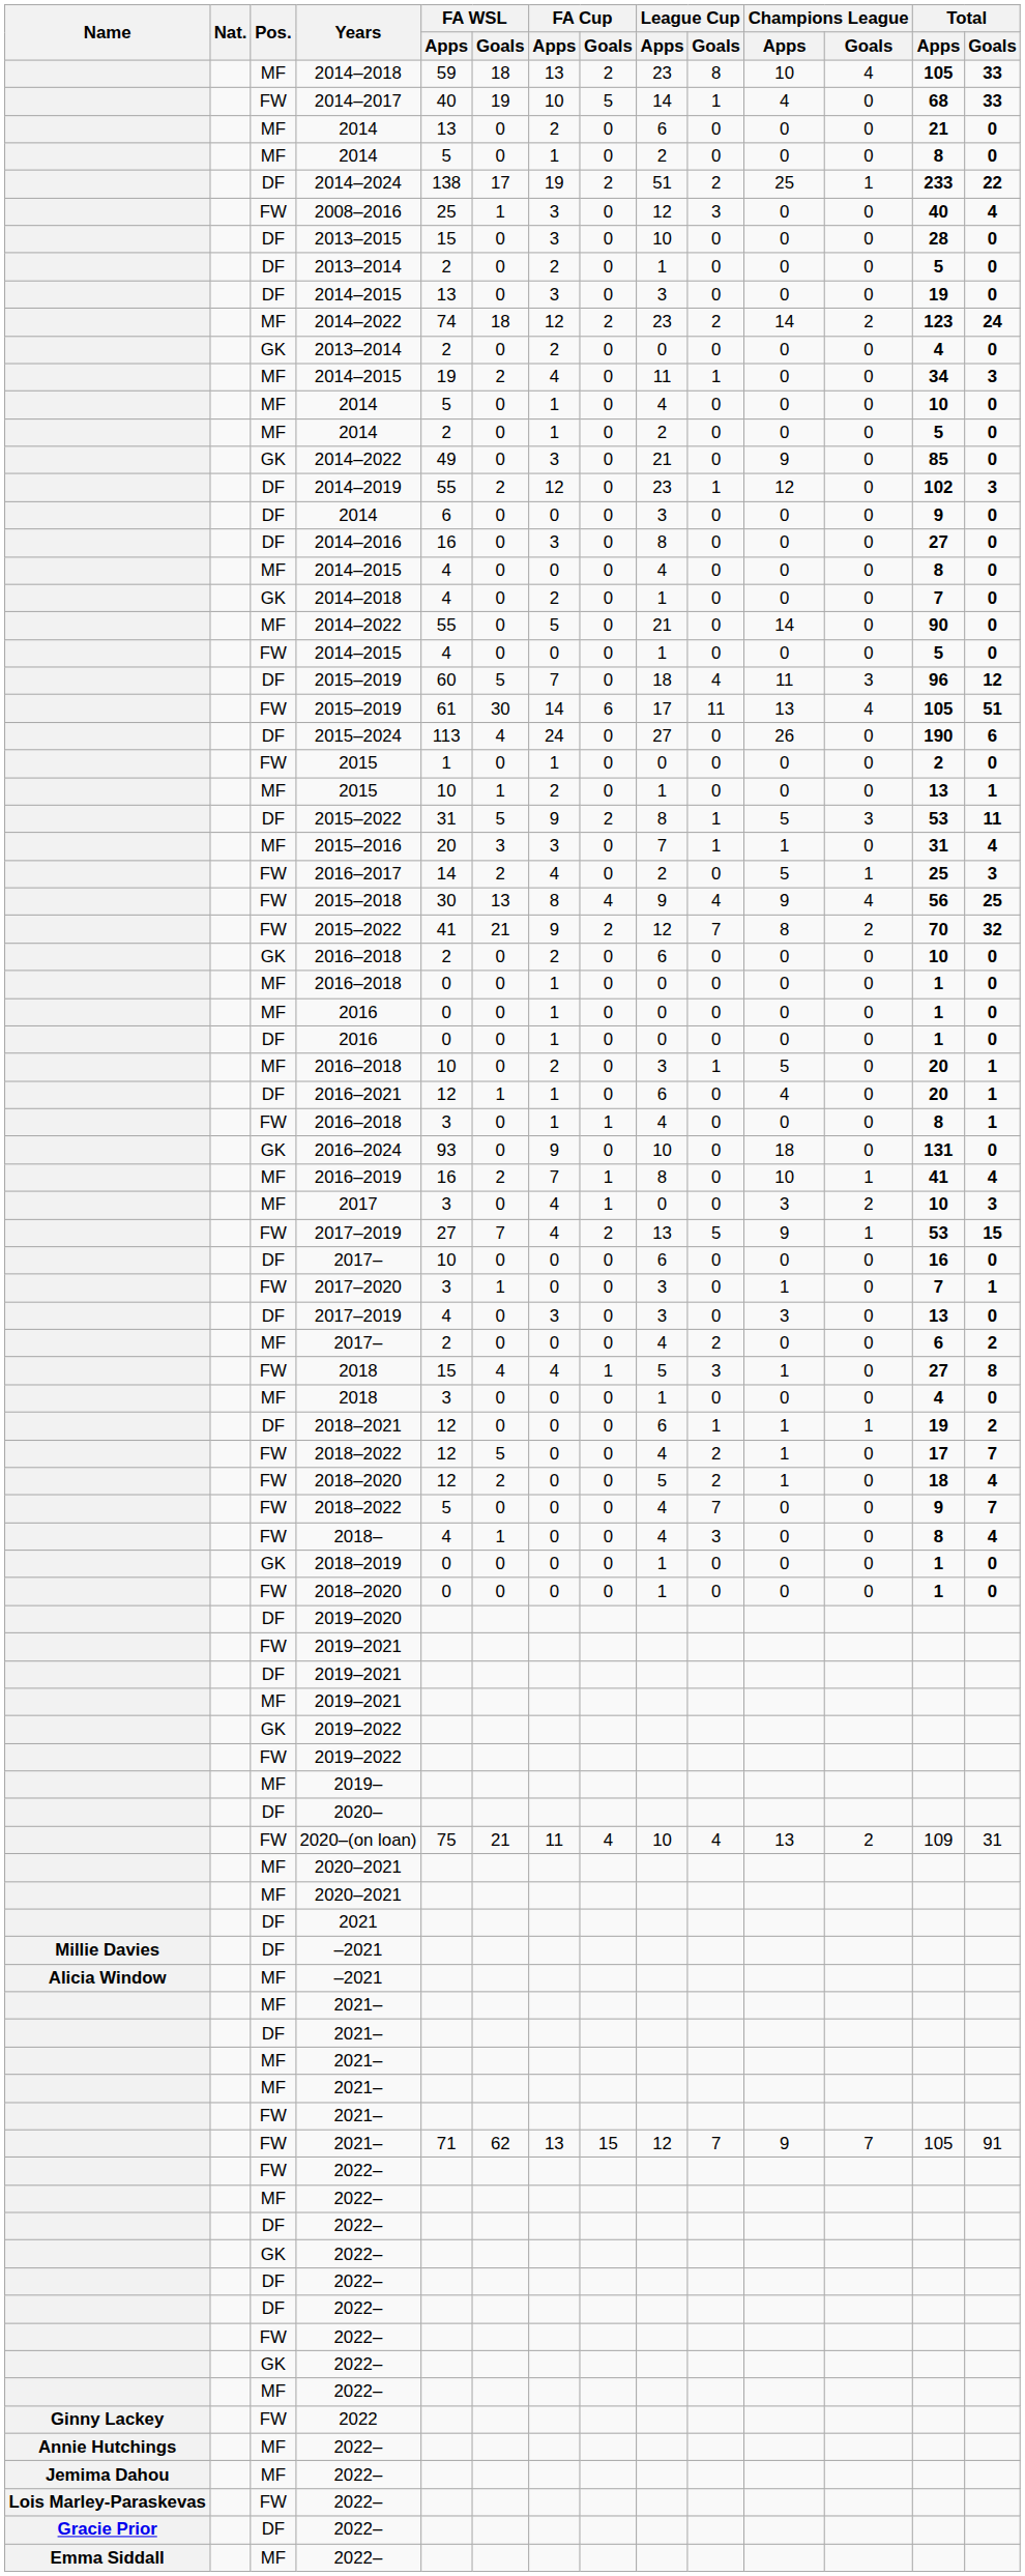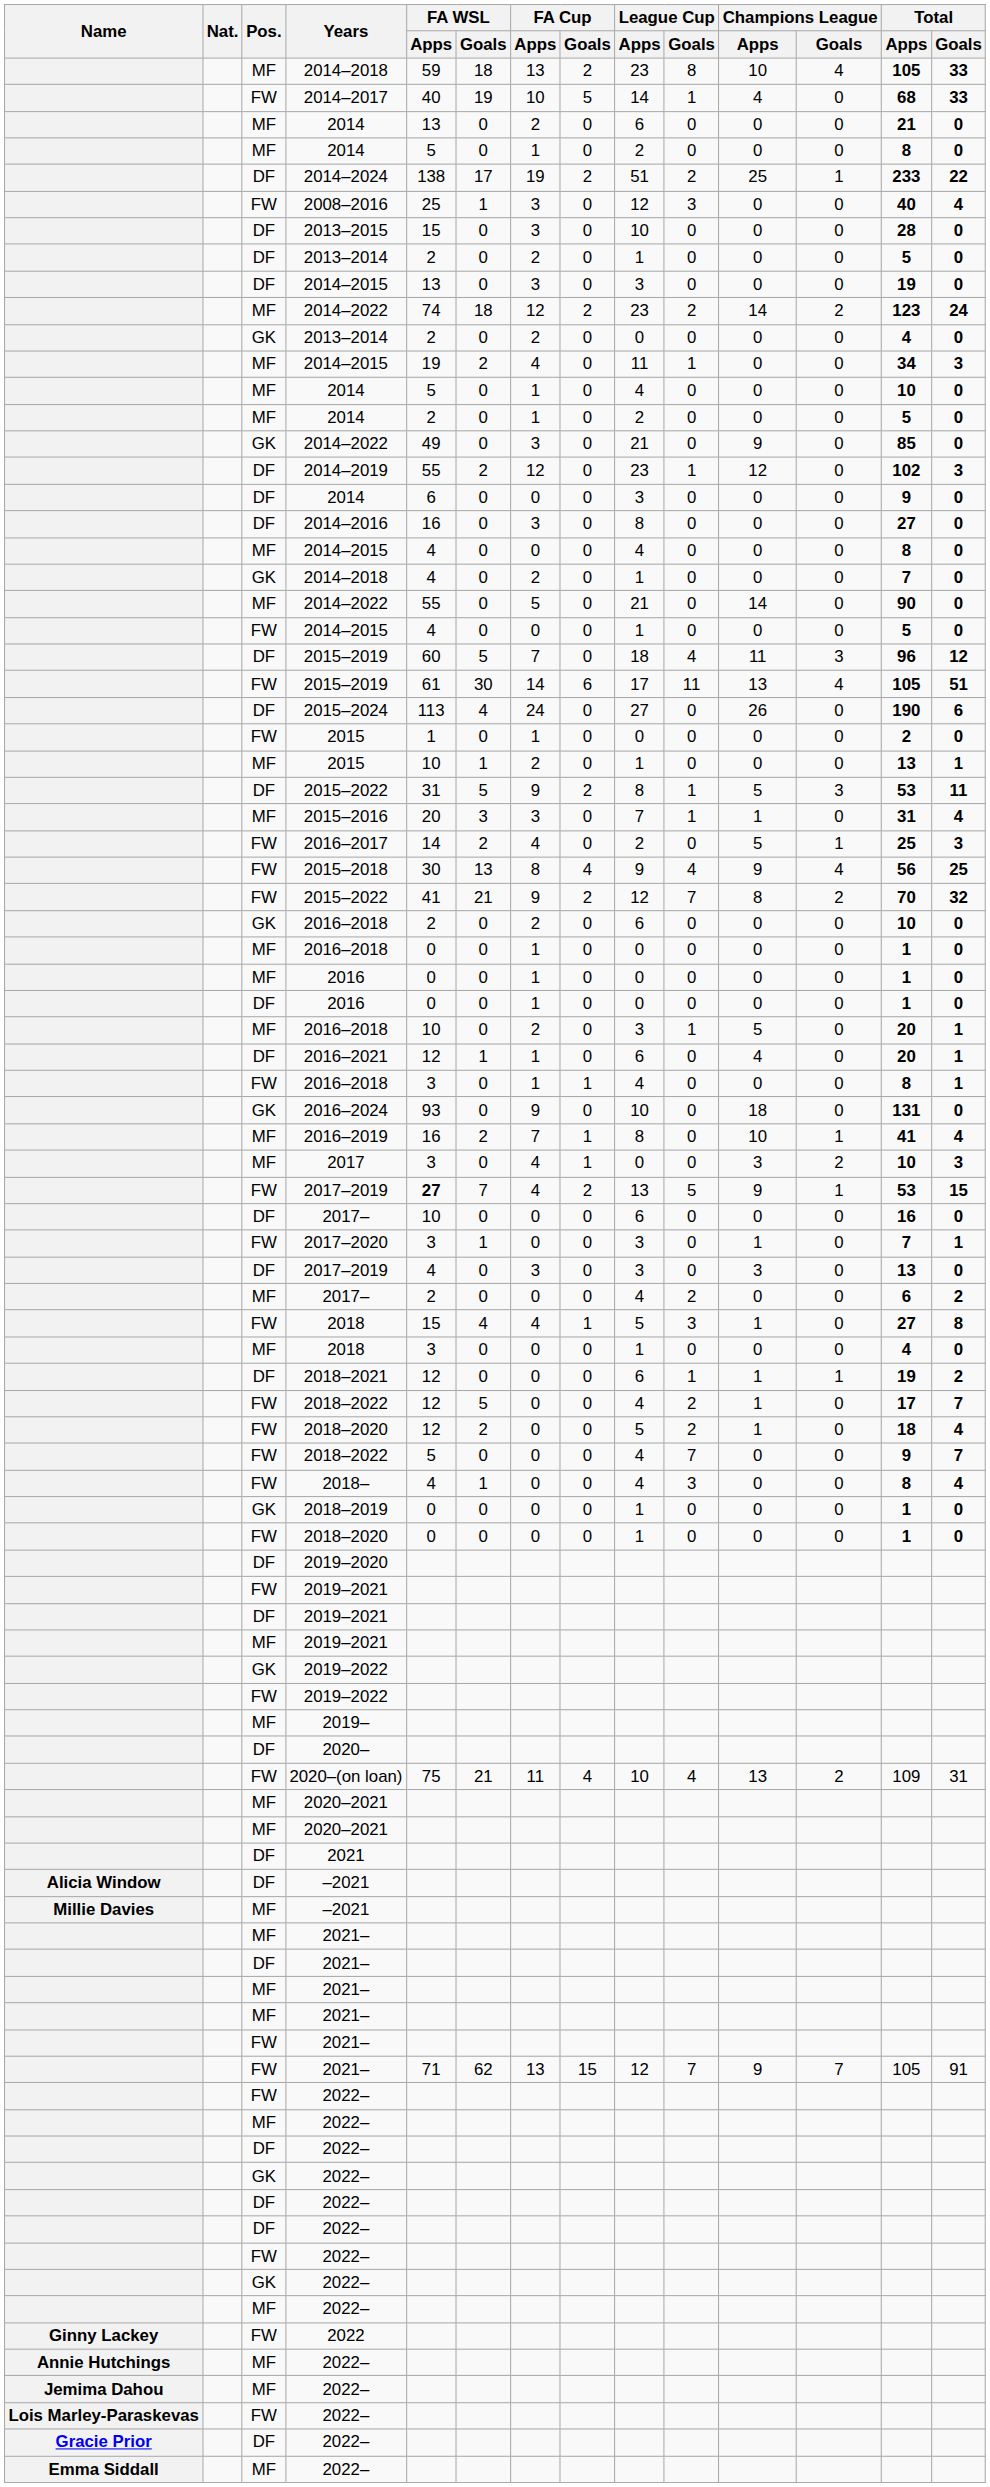FW / 2017–2019 | FA WSL / Apps: normal -> bold
DF / –2021 | Name: Millie Davies -> Alicia Window
MF / –2021 | Name: Alicia Window -> Millie Davies
